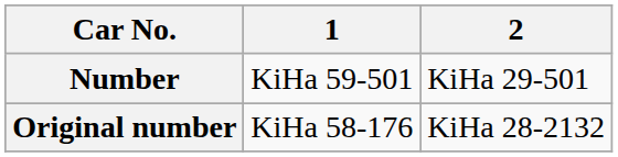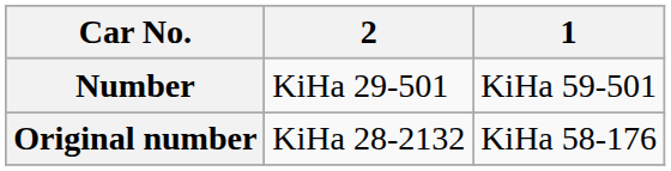columns swapped: 1 <-> 2
